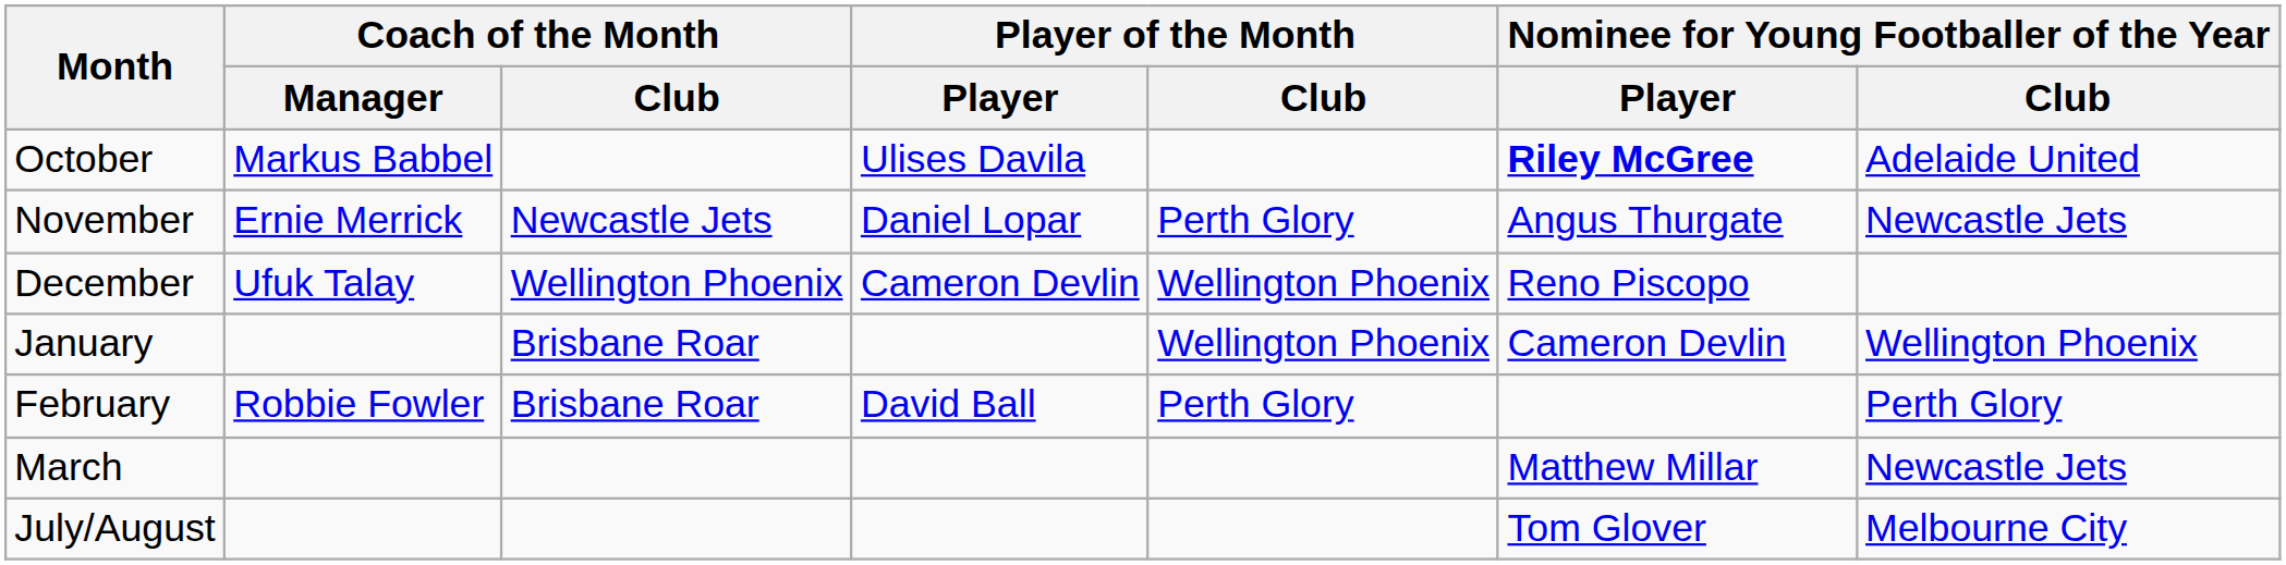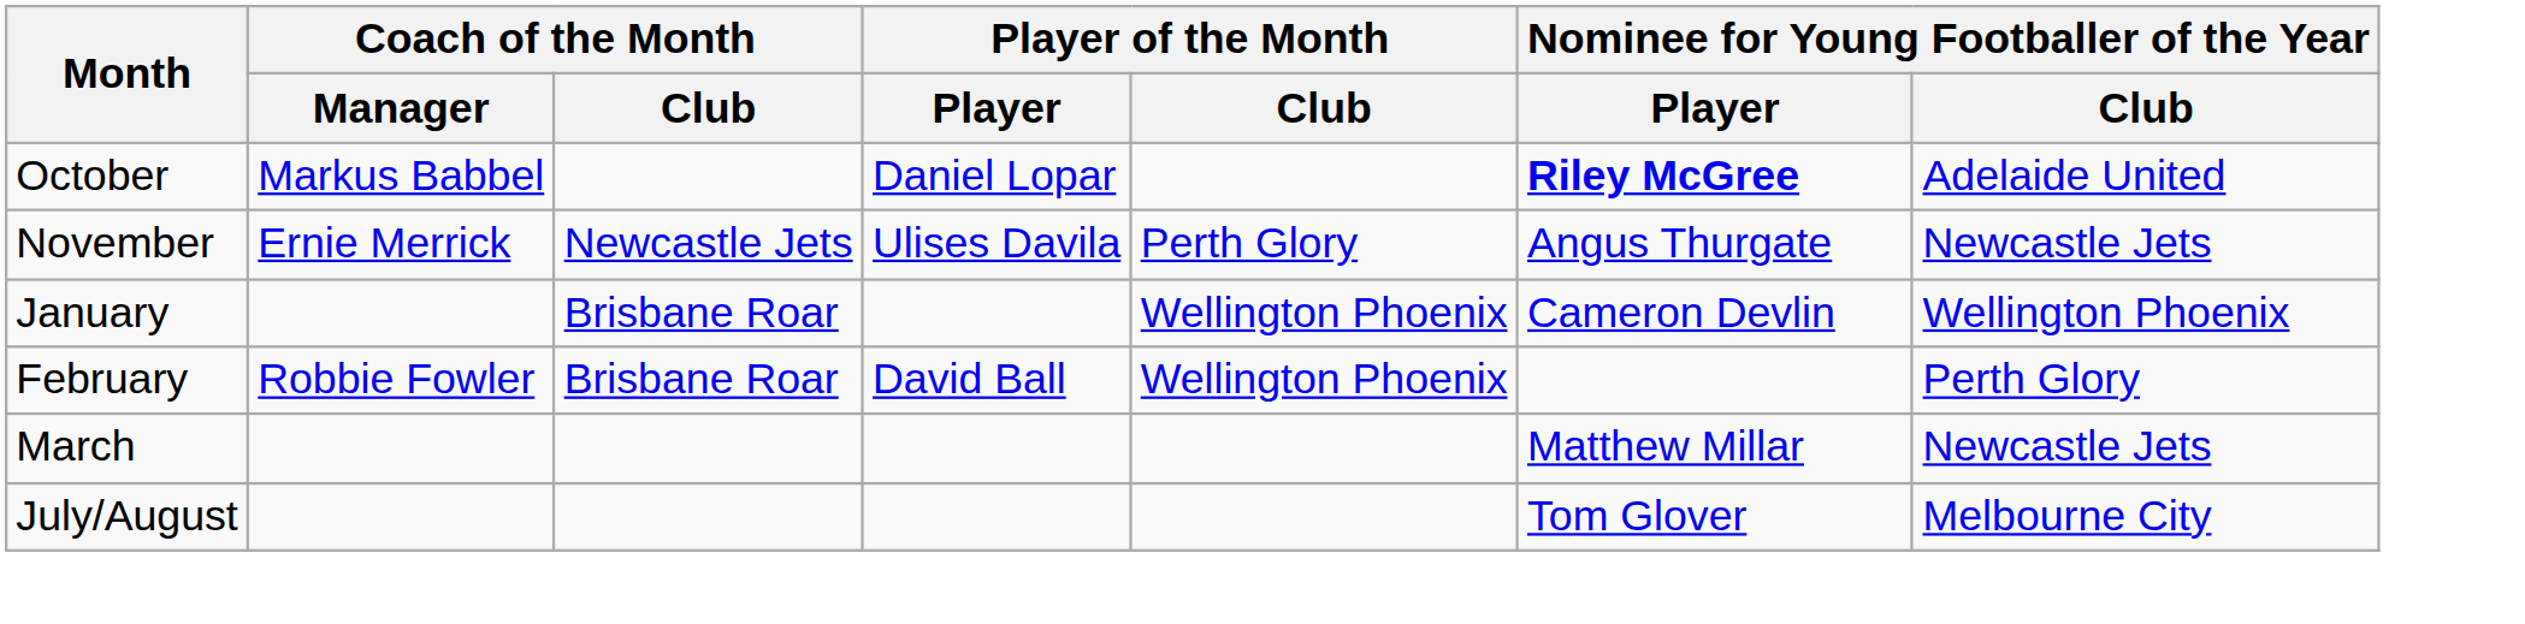October | Player of the Month / Player: Ulises Davila -> Daniel Lopar
November | Player of the Month / Player: Daniel Lopar -> Ulises Davila
- row: December | Ufuk Talay | Wellington Phoenix | Cameron Devlin | Wellington Phoenix | Reno Piscopo
February | Player of the Month / Club: Perth Glory -> Wellington Phoenix
